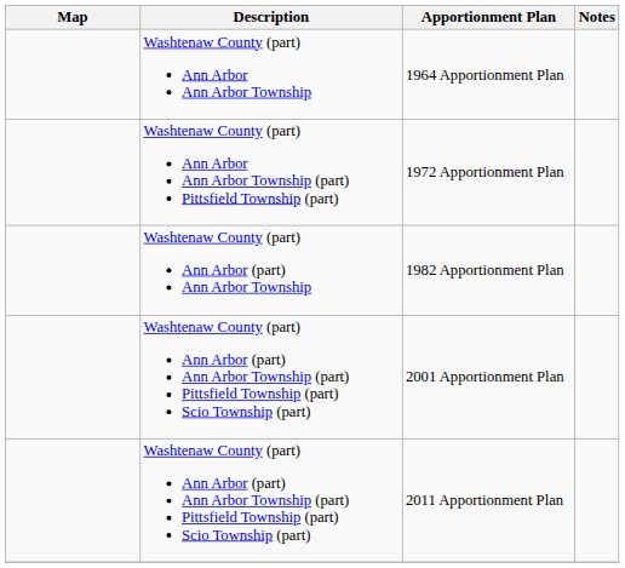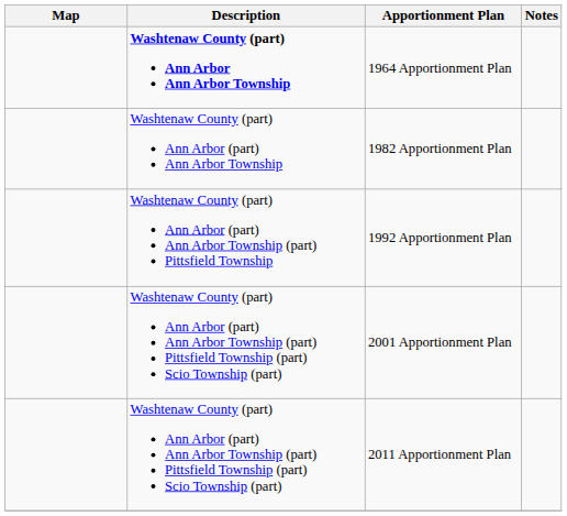1964 Apportionment Plan | Description: normal -> bold
- row: Washtenaw County (part) Ann Arbor Ann Arbor Township (part) Pittsfield Township (part) | 1972 Apportionment Plan
+ row: Washtenaw County (part) Ann Arbor (part) Ann Arbor Township (part) Pittsfield Township | 1992 Apportionment Plan
